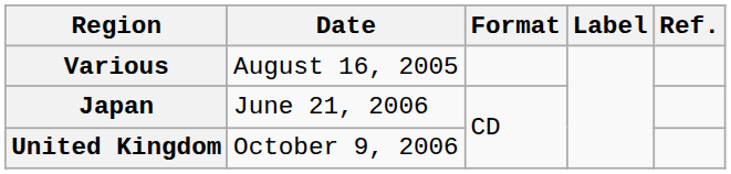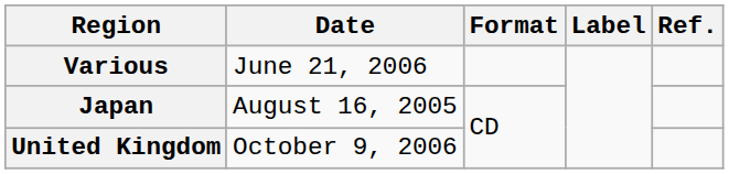Various | Date: August 16, 2005 -> June 21, 2006
Japan | Date: June 21, 2006 -> August 16, 2005
